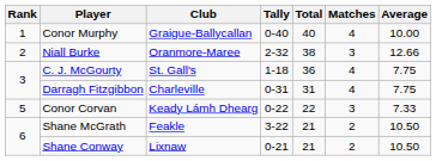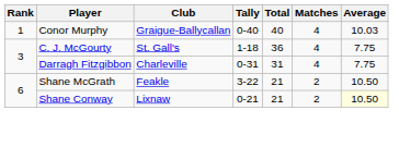Conor Murphy | Average: 10.00 -> 10.03
- row: 2 | Niall Burke | Oranmore-Maree | 2-32 | 38 | 3 | 12.66
- row: 5 | Conor Corvan | Keady Lámh Dhearg | 0-22 | 22 | 3 | 7.33
Shane Conway | Average: no background -> lightyellow background
